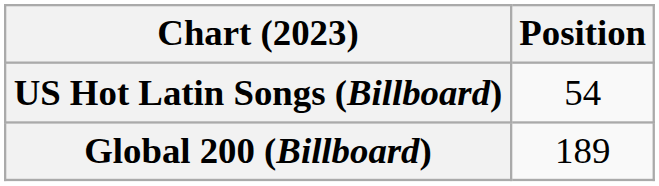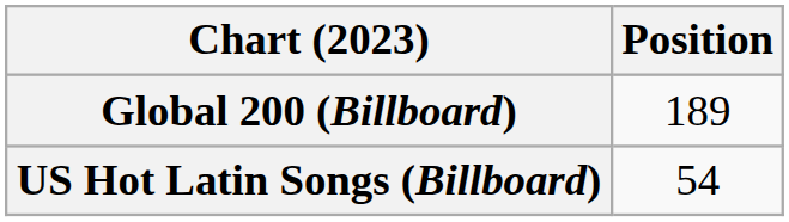rows swapped: Global 200 (Billboard) <-> US Hot Latin Songs (Billboard)
